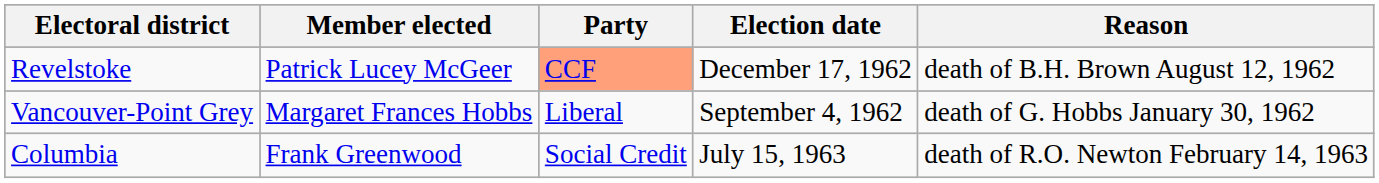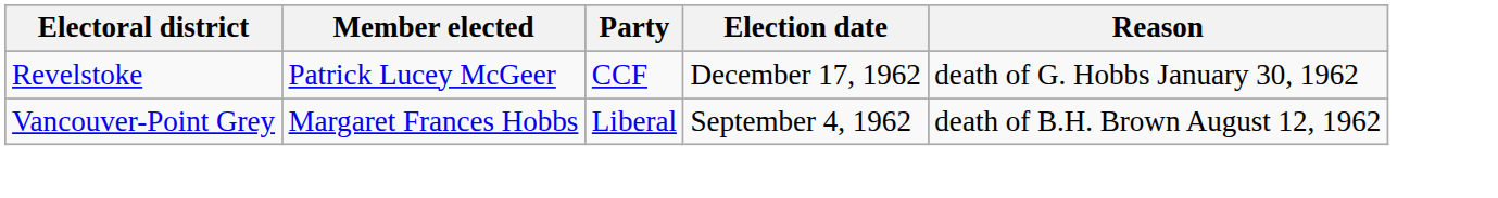Revelstoke | Party: lightsalmon background -> no background
Revelstoke | Reason: death of B.H. Brown August 12, 1962 -> death of G. Hobbs January 30, 1962
Vancouver-Point Grey | Reason: death of G. Hobbs January 30, 1962 -> death of B.H. Brown August 12, 1962
- row: Columbia | Frank Greenwood | Social Credit | July 15, 1963 | death of R.O. Newton February 14, 1963
